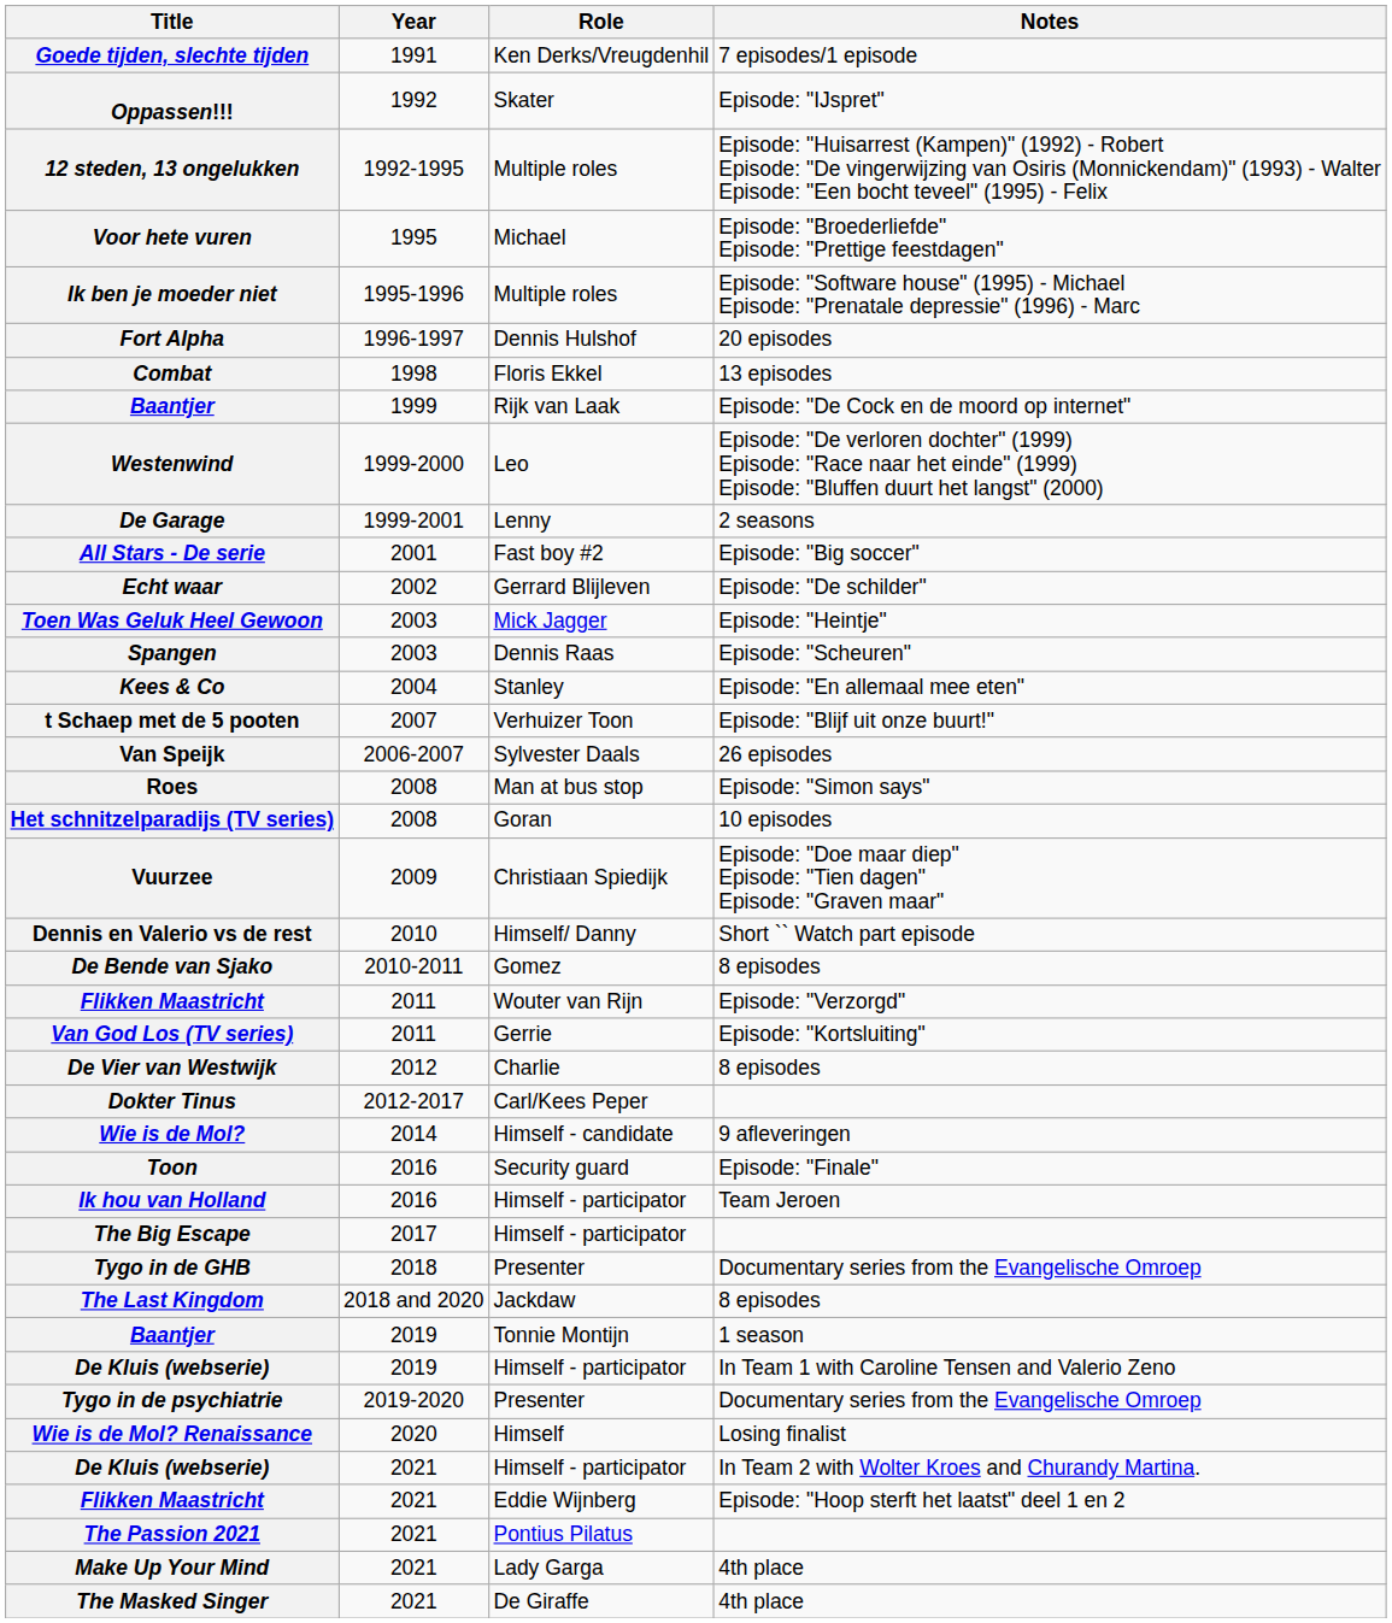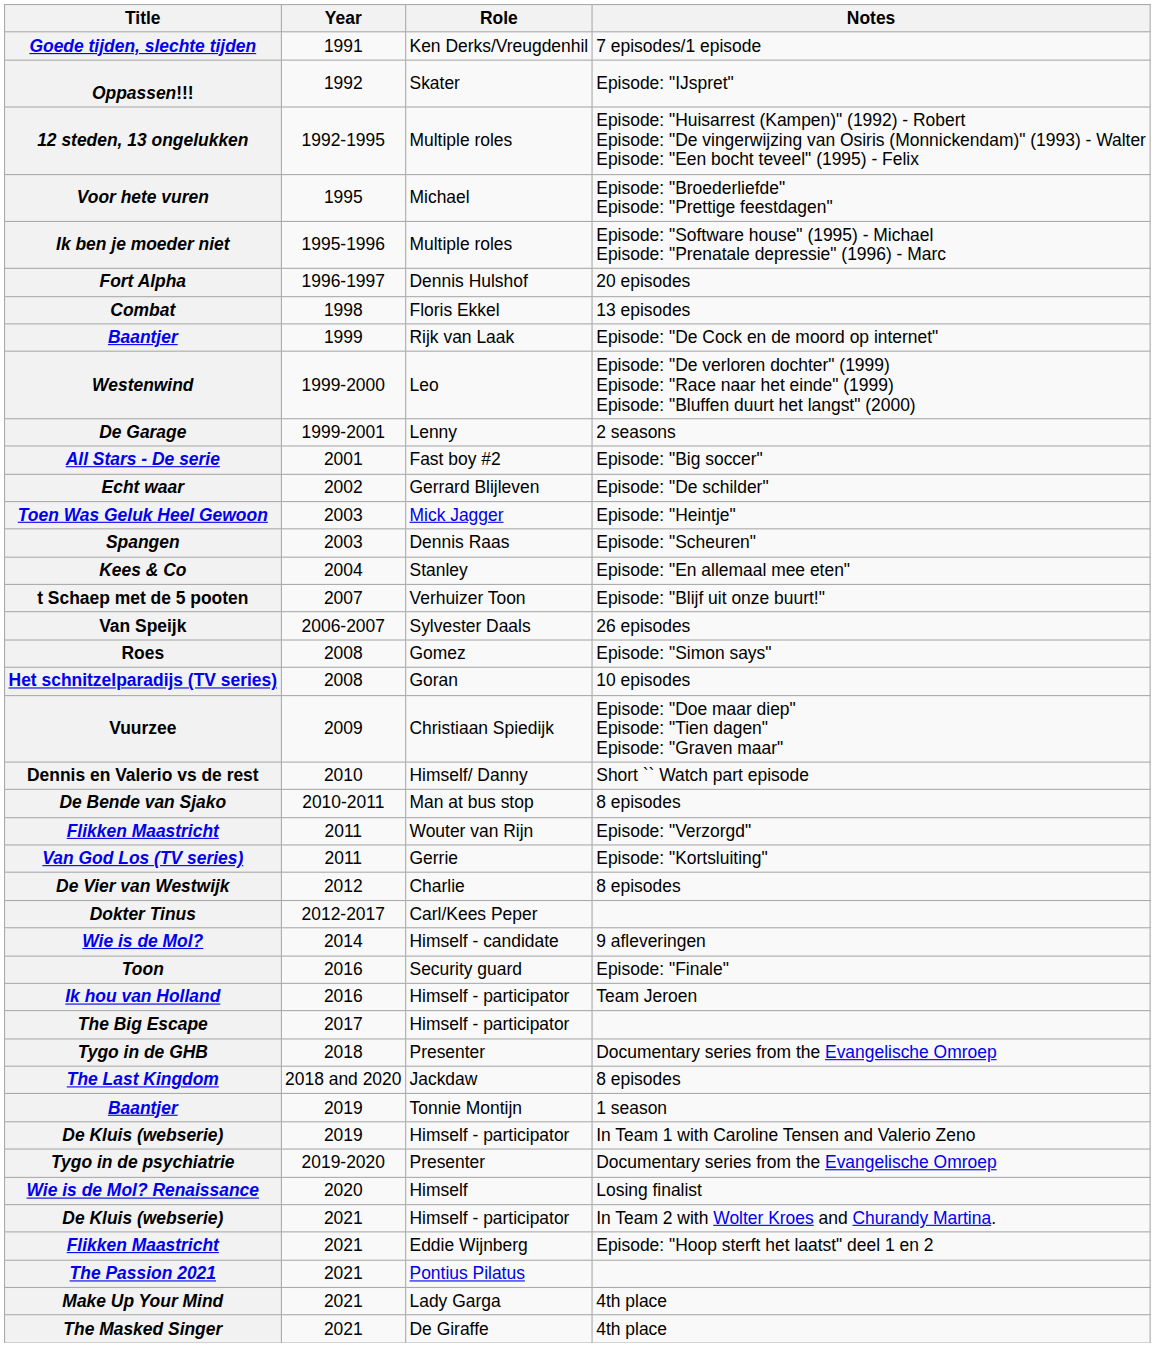Roes | Role: Man at bus stop -> Gomez
De Bende van Sjako | Role: Gomez -> Man at bus stop
